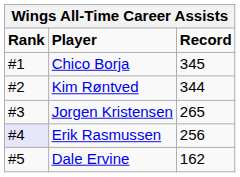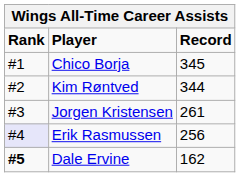Jorgen Kristensen | Record: 265 -> 261
Dale Ervine | Rank: normal -> bold
